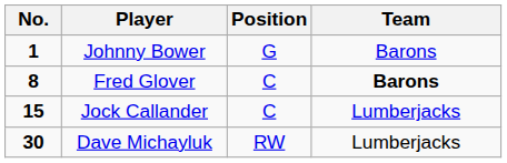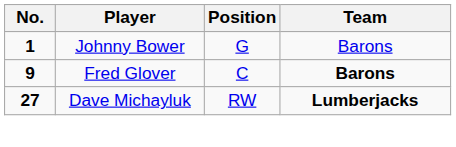Fred Glover | No.: 8 -> 9
- row: 15 | Jock Callander | C | Lumberjacks
Dave Michayluk | No.: 30 -> 27
Dave Michayluk | Team: normal -> bold
